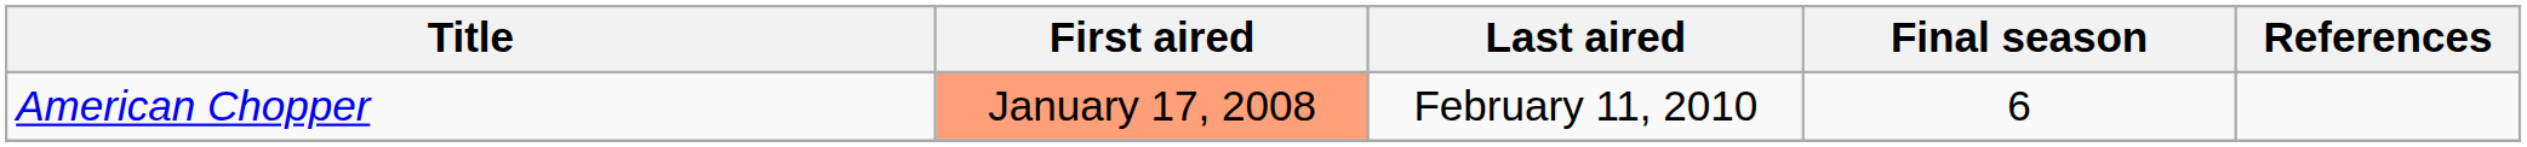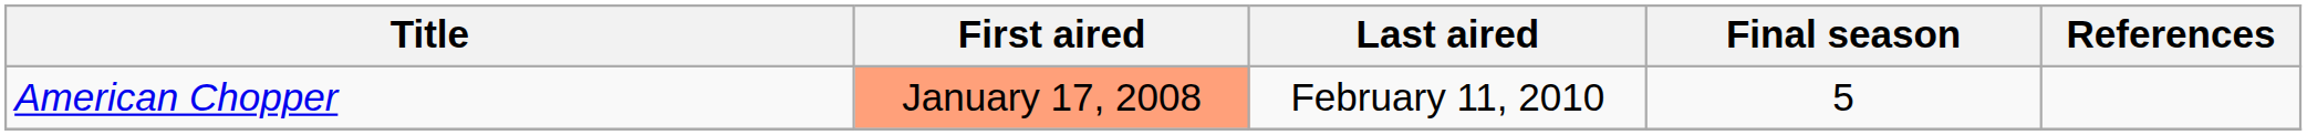American Chopper | Final season: 6 -> 5
